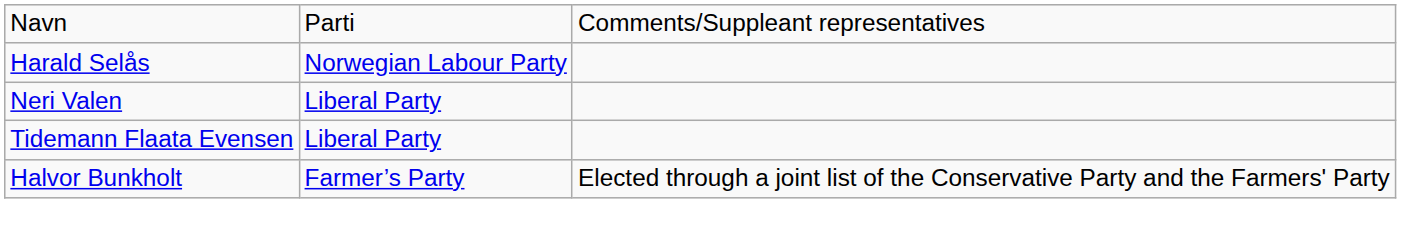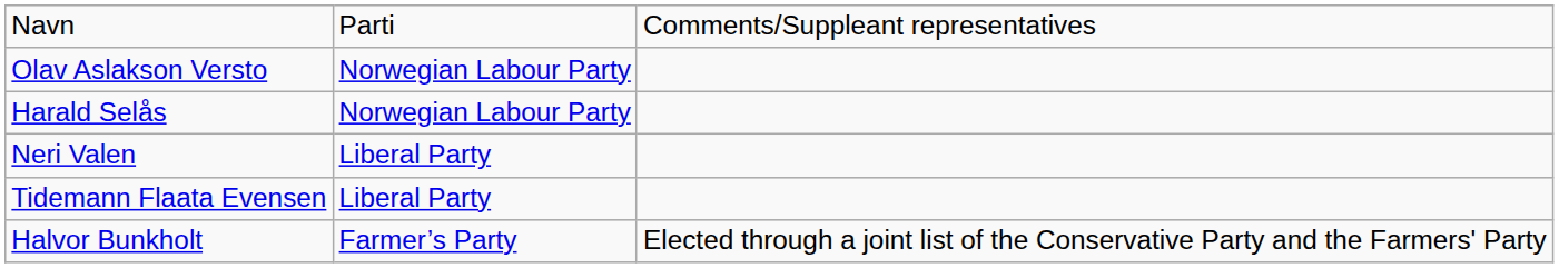+ row: Olav Aslakson Versto | Norwegian Labour Party
